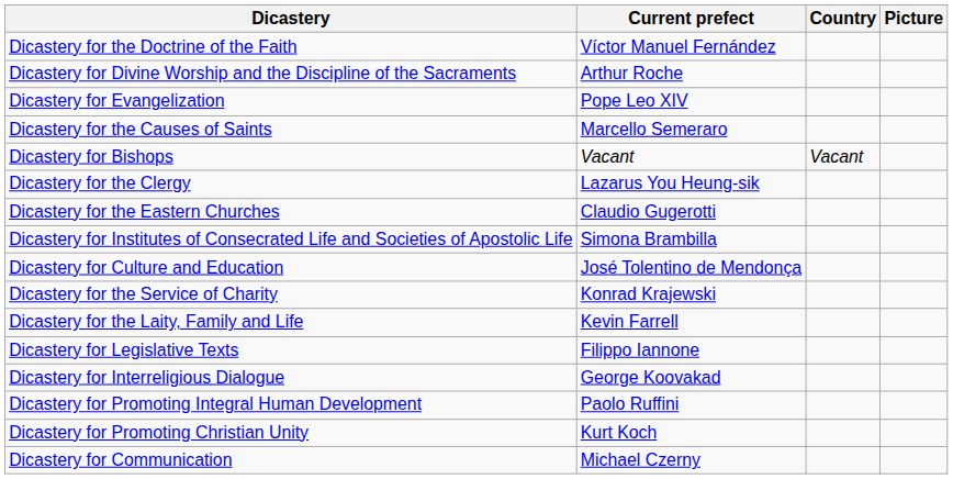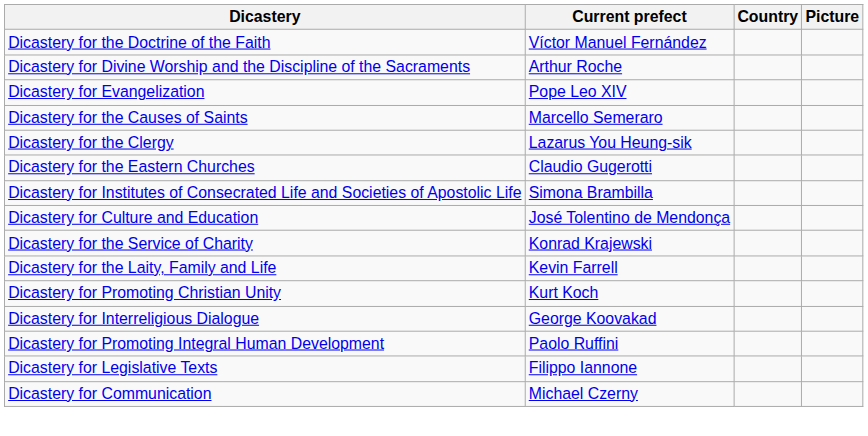- row: Dicastery for Bishops | Vacant | Vacant
rows swapped: Dicastery for Promoting Christian Unity <-> Dicastery for Legislative Texts
